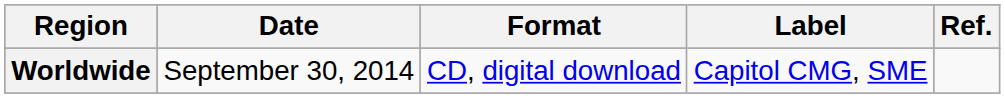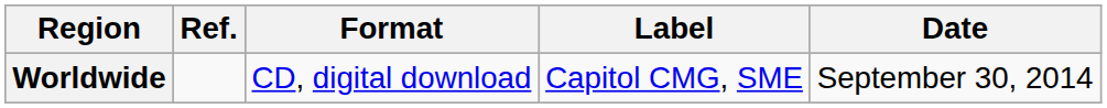columns swapped: Date <-> Ref.
